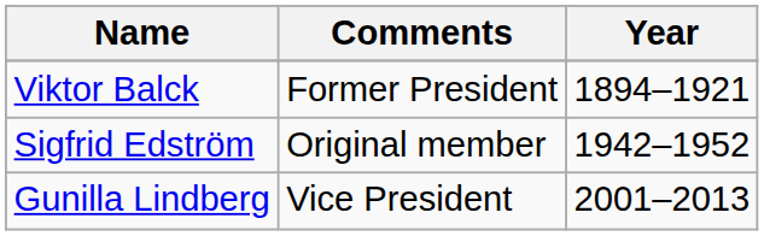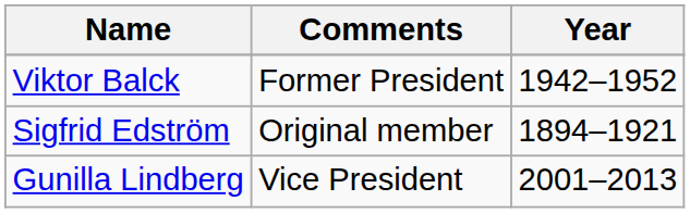Viktor Balck | Year: 1894–1921 -> 1942–1952
Sigfrid Edström | Year: 1942–1952 -> 1894–1921
